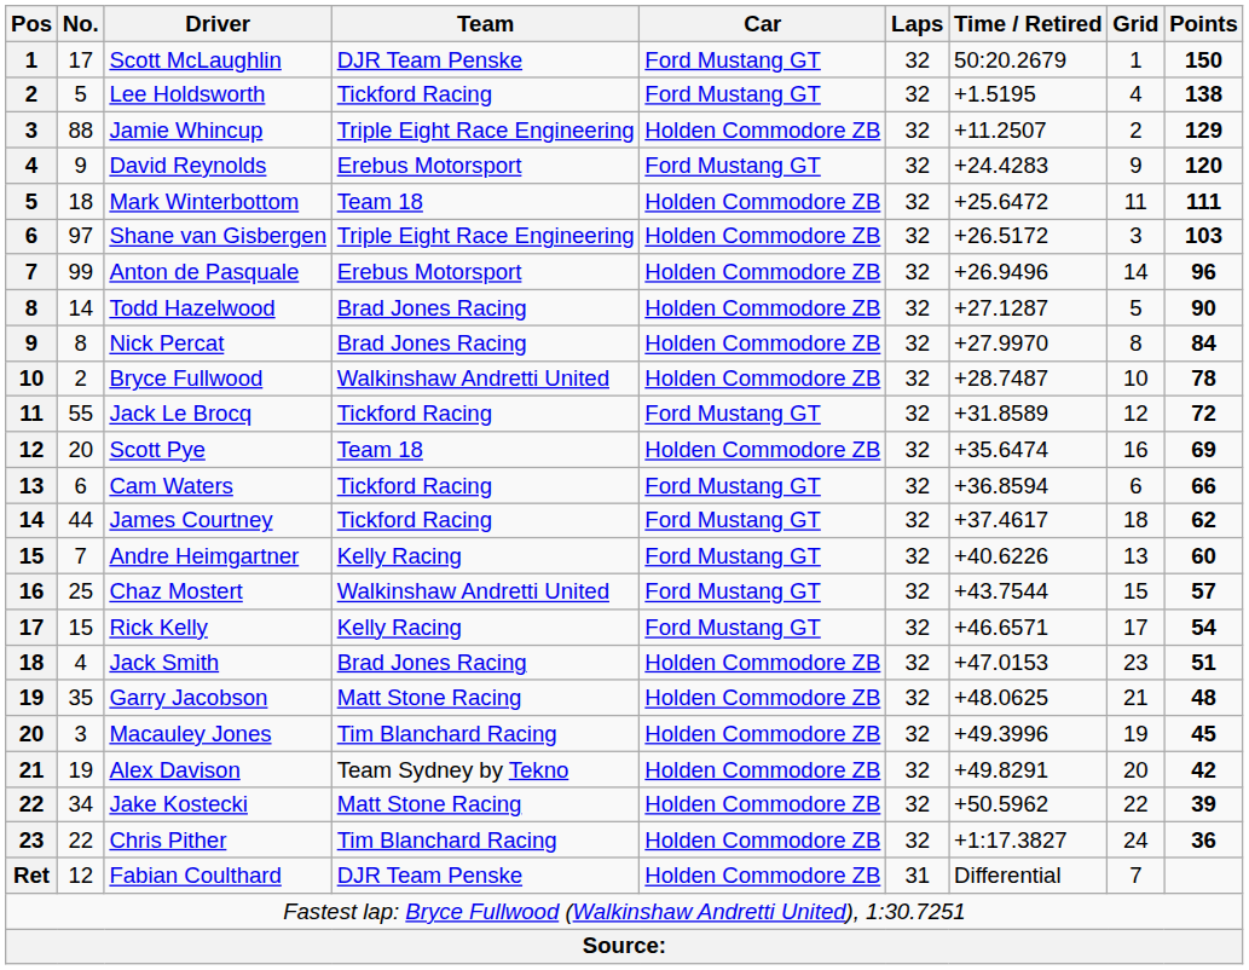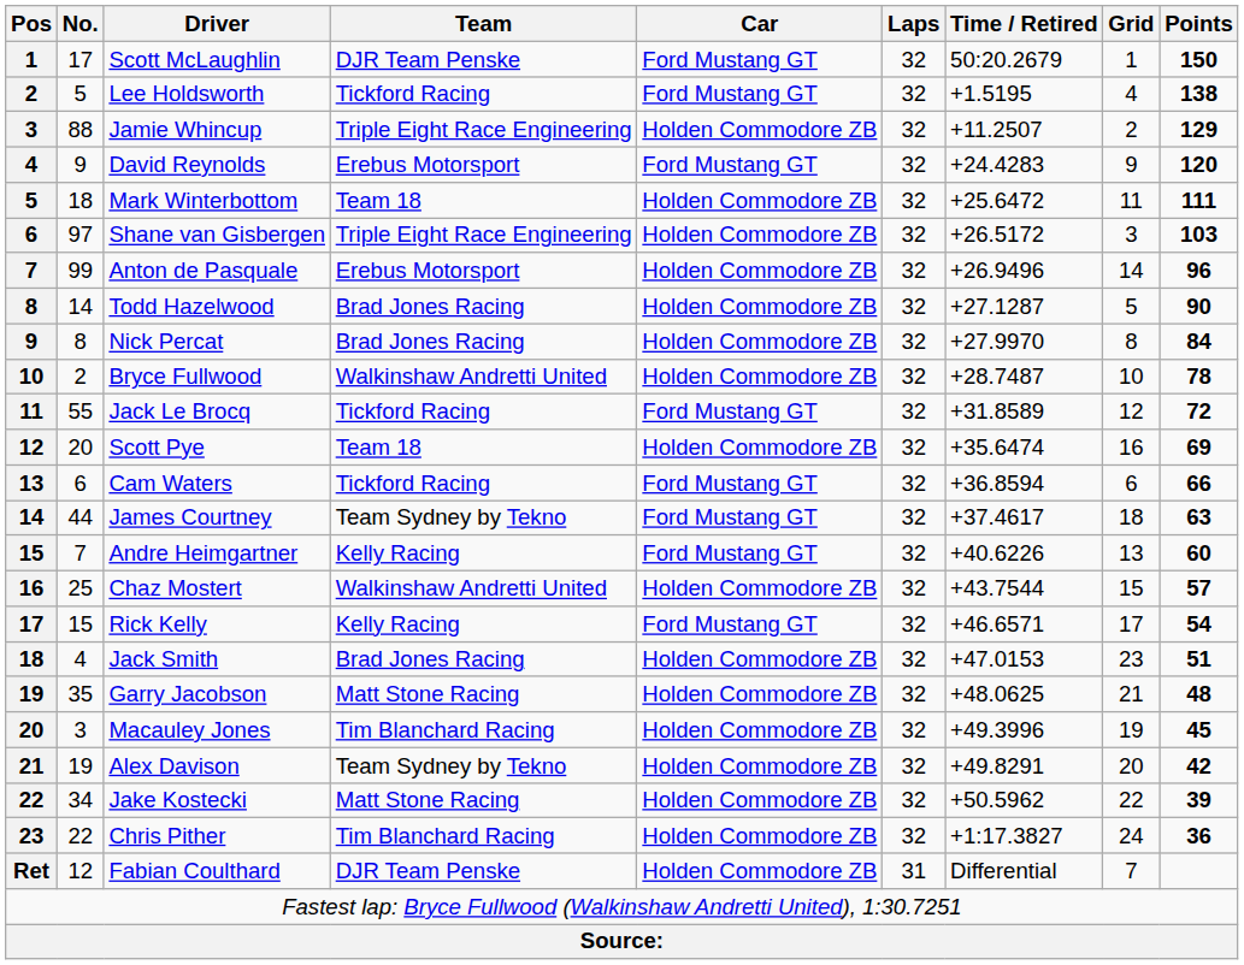James Courtney | Team: Tickford Racing -> Team Sydney by Tekno
James Courtney | Points: 62 -> 63
Chaz Mostert | Car: Ford Mustang GT -> Holden Commodore ZB
